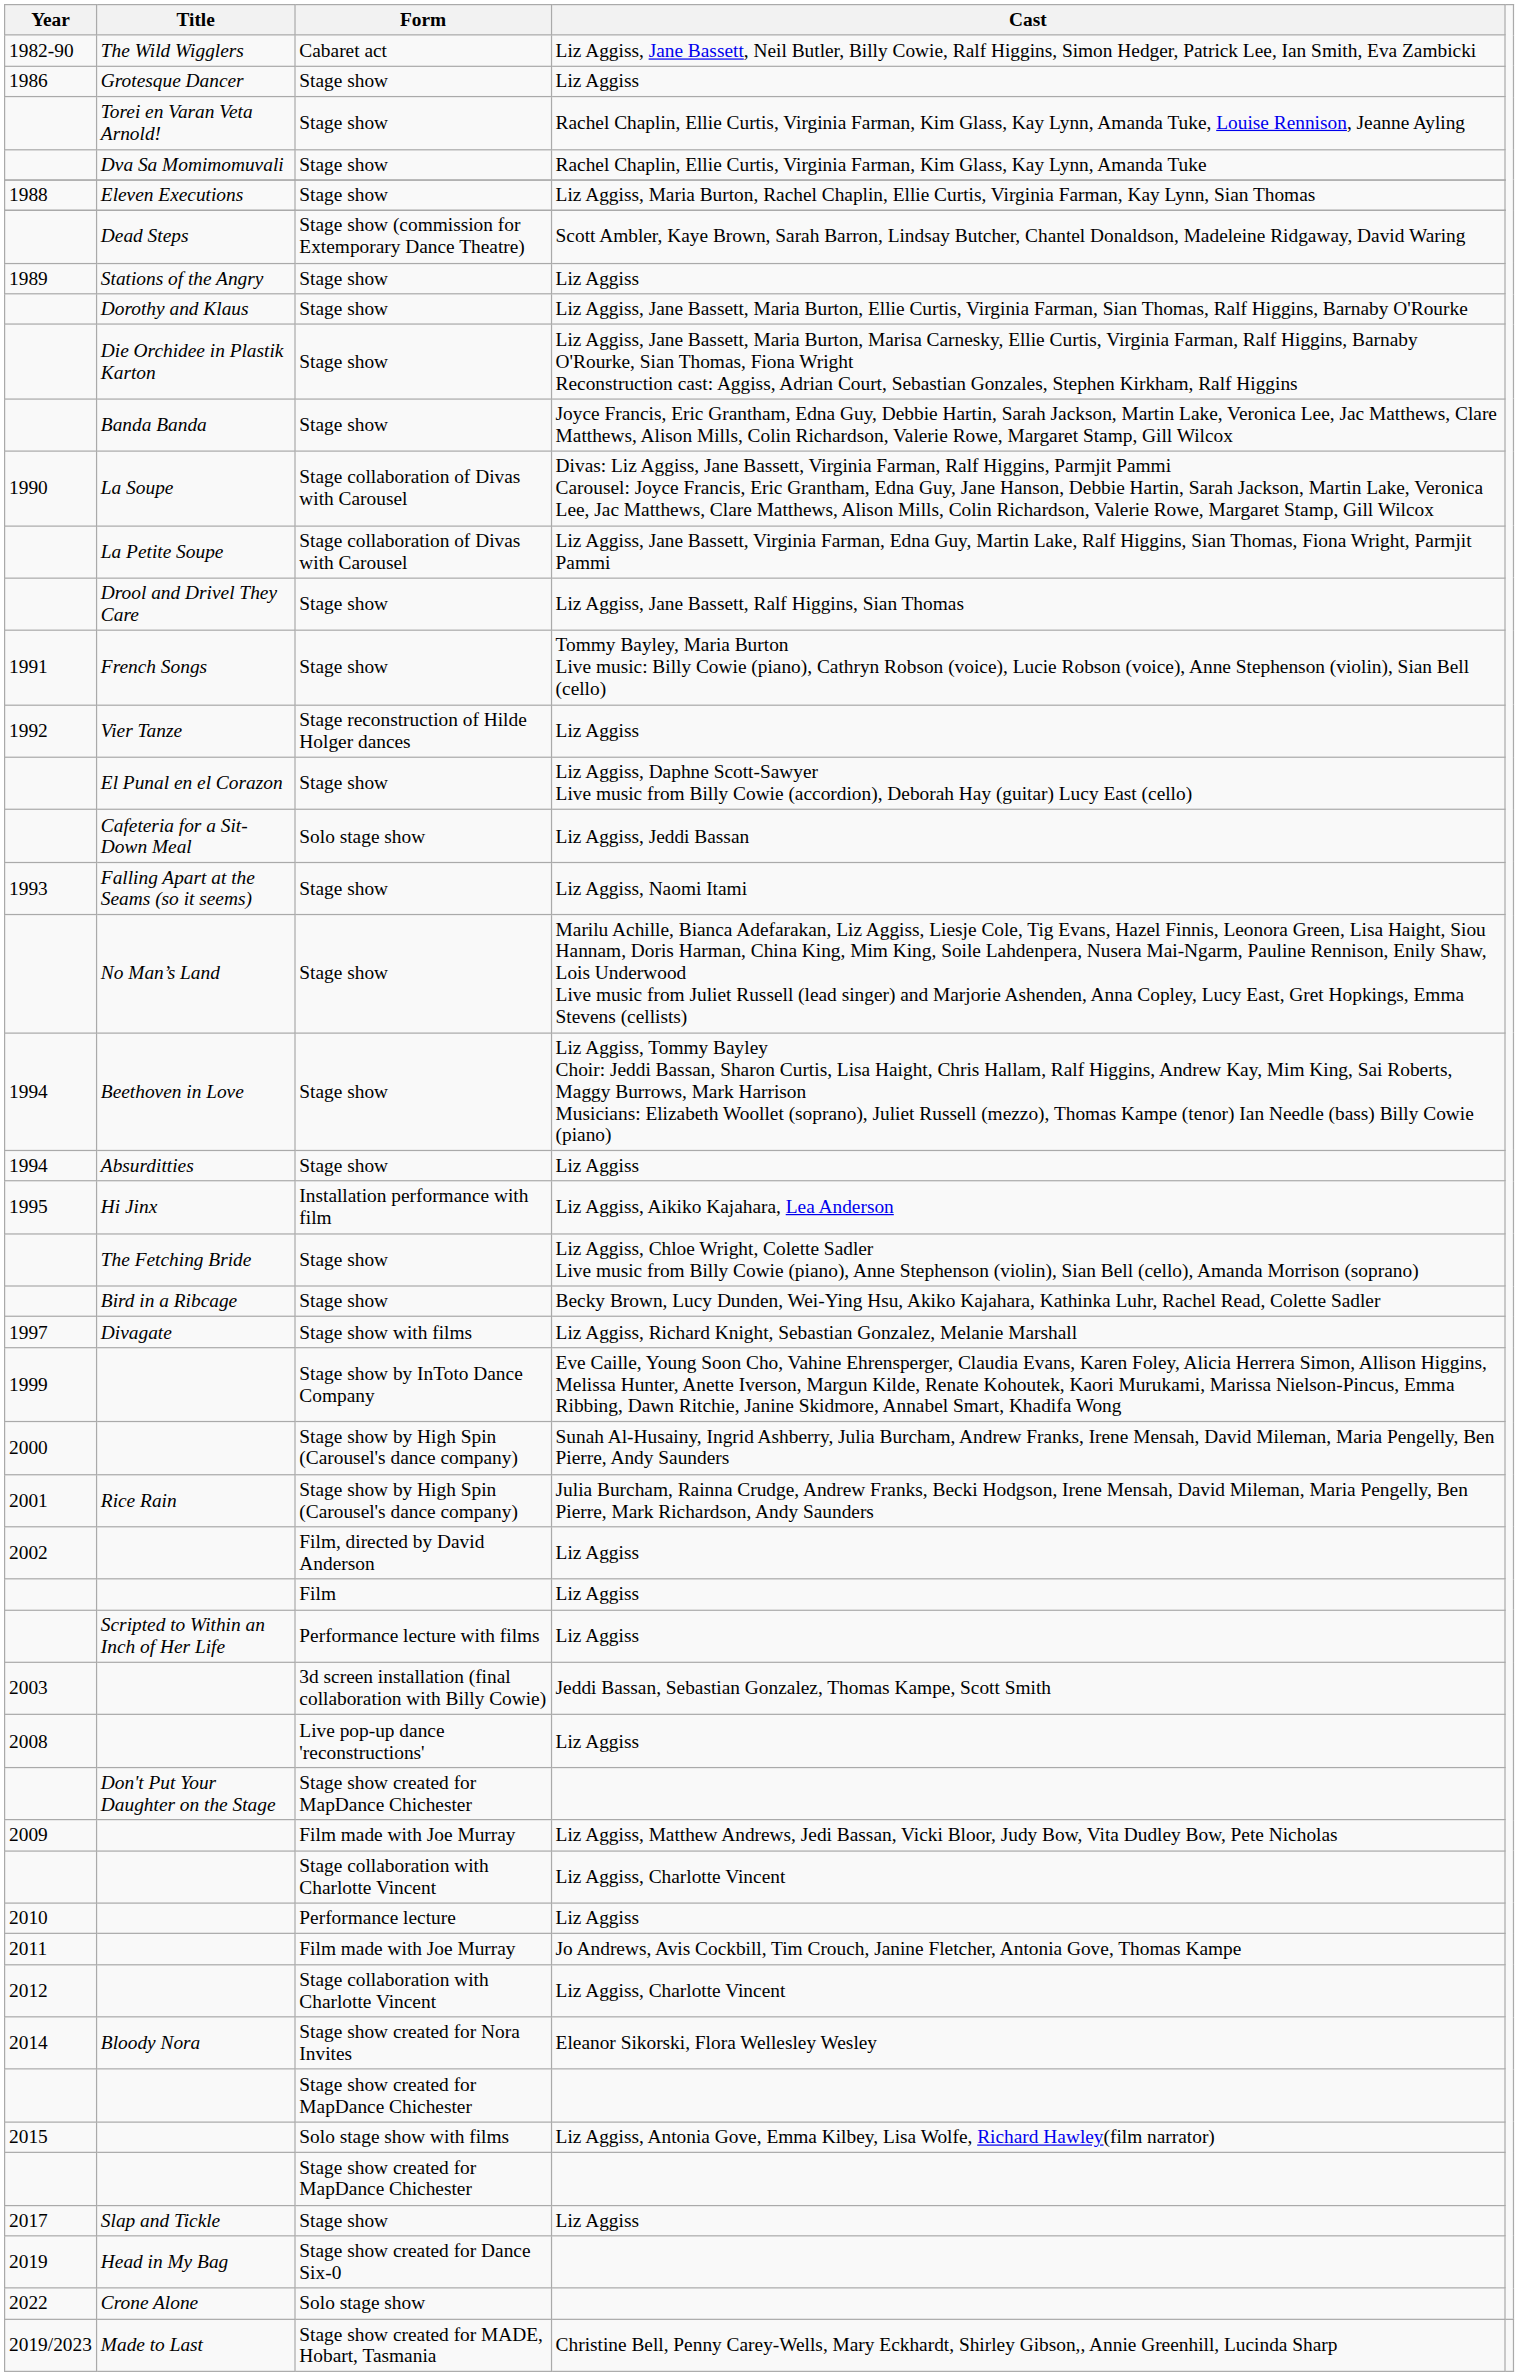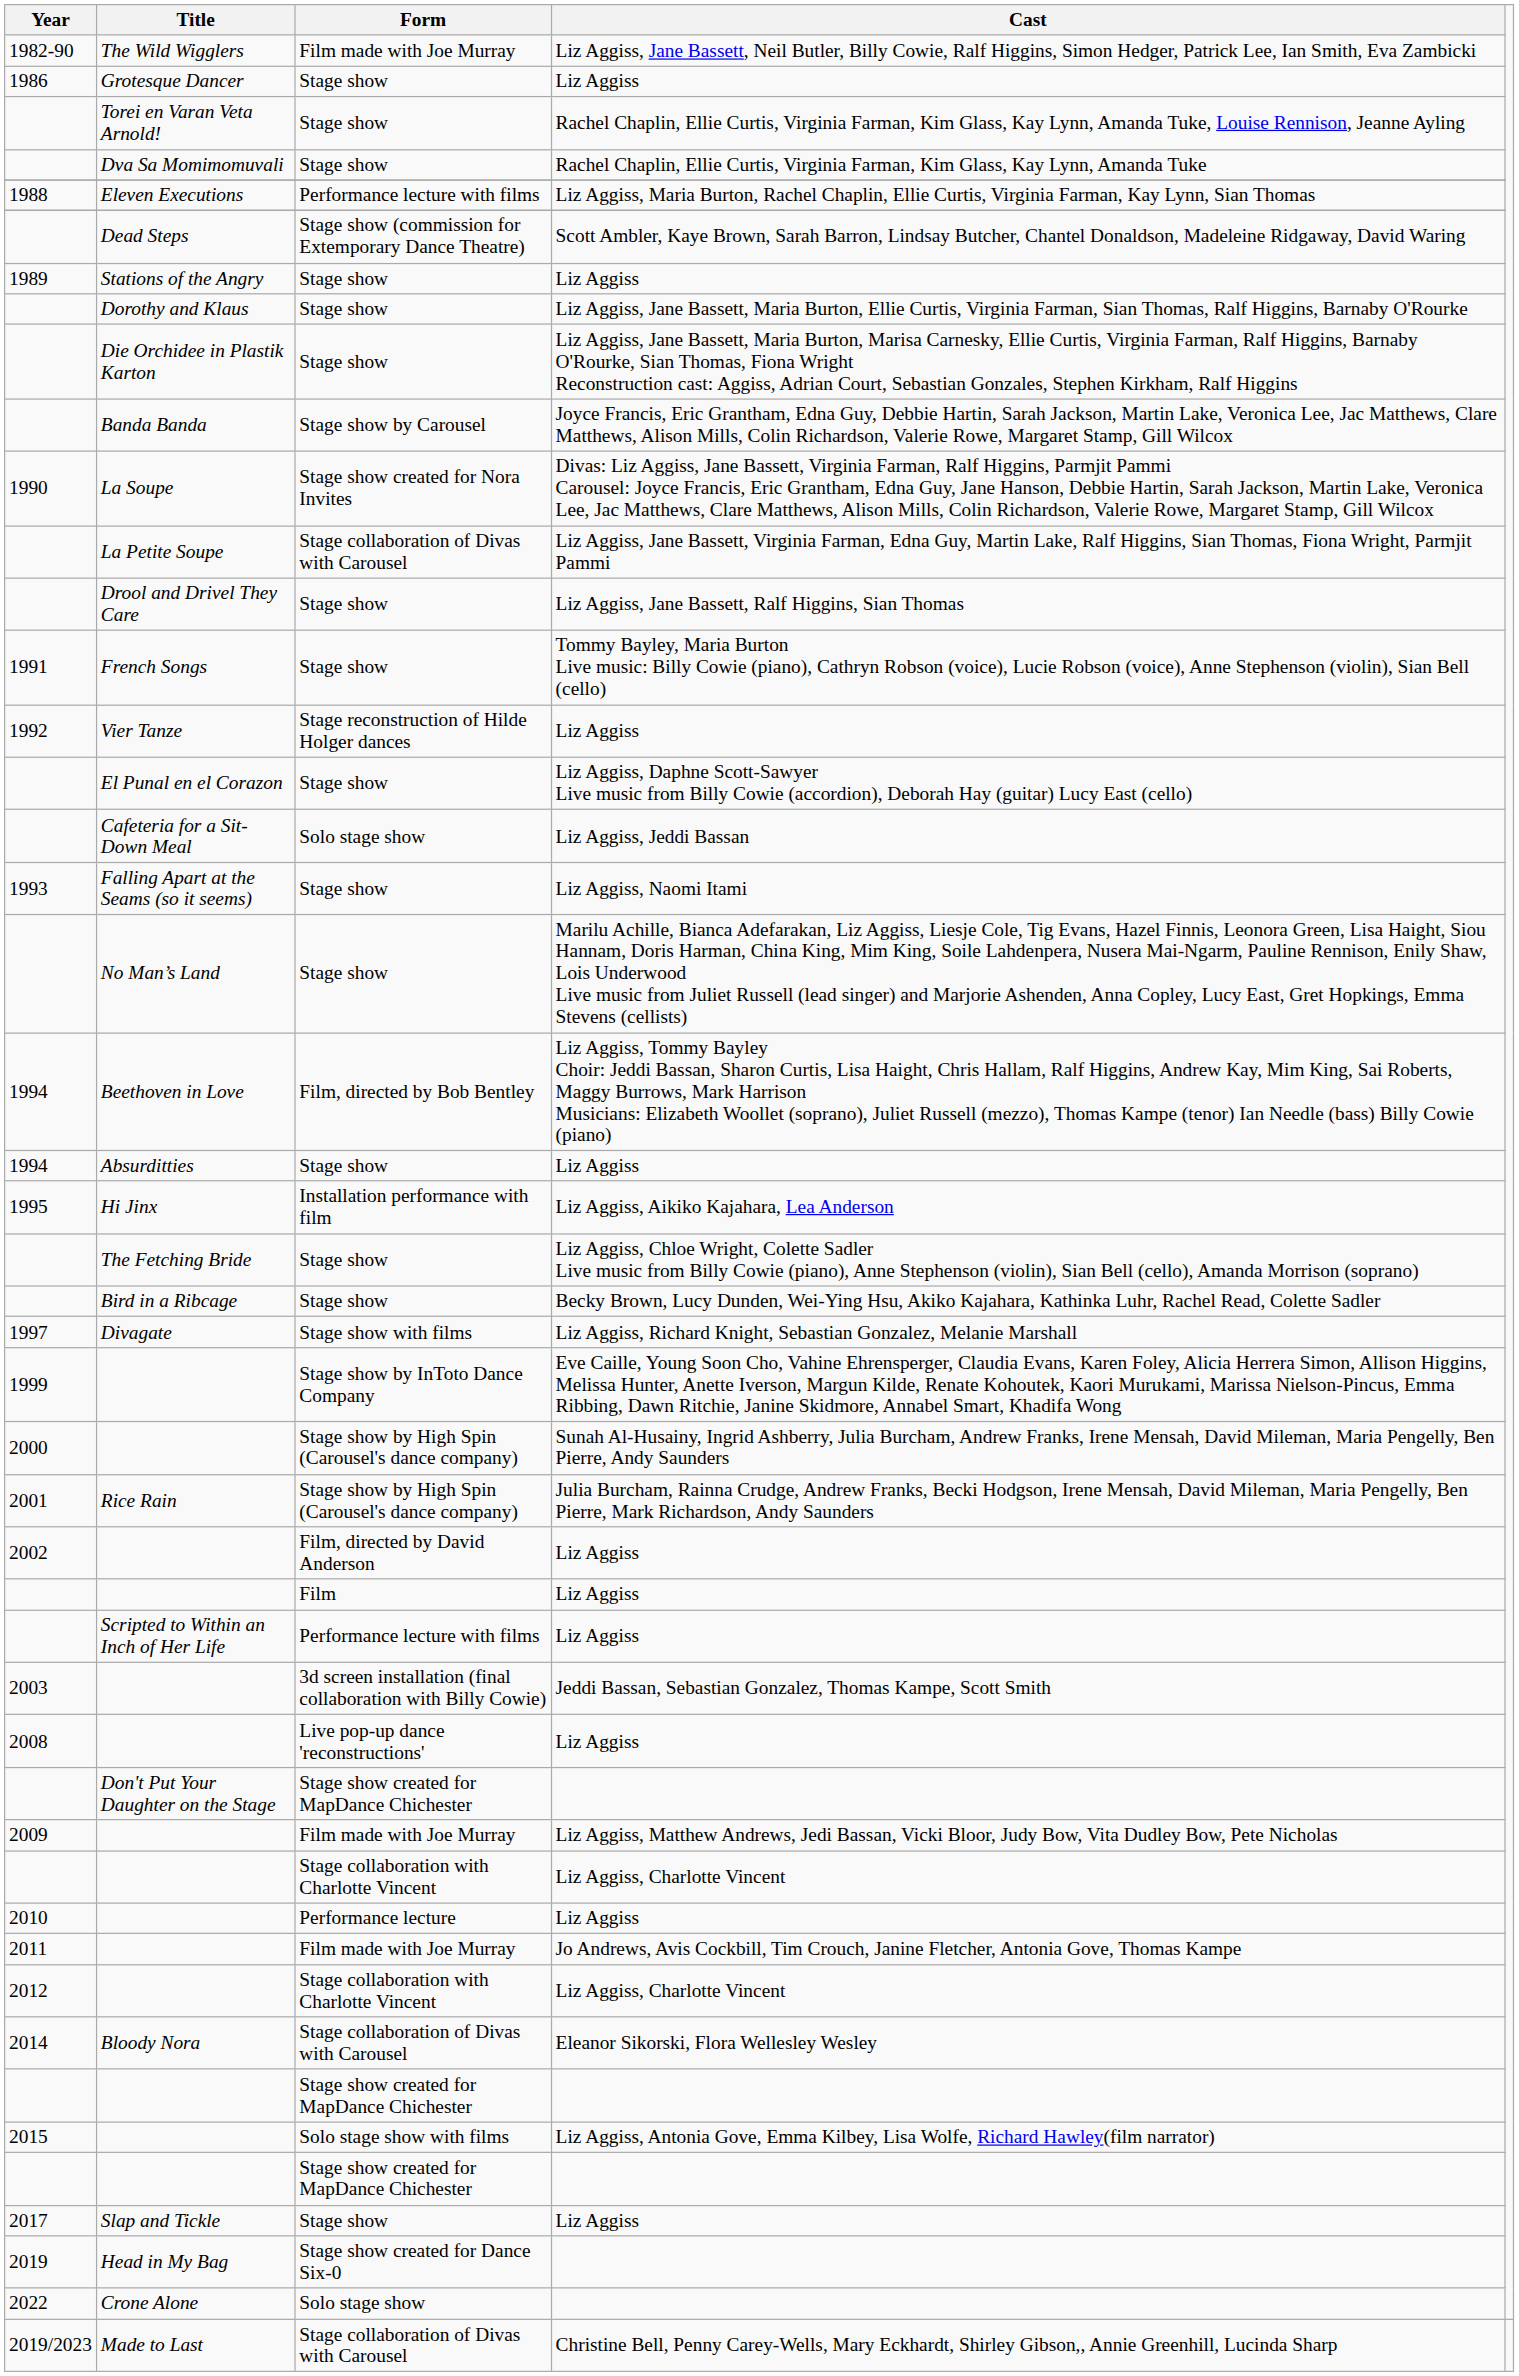The Wild Wigglers | Form: Cabaret act -> Film made with Joe Murray
Eleven Executions | Form: Stage show -> Performance lecture with films
Banda Banda | Form: Stage show -> Stage show by Carousel
La Soupe | Form: Stage collaboration of Divas with Carousel -> Stage show created for Nora Invites
Beethoven in Love | Form: Stage show -> Film, directed by Bob Bentley
Bloody Nora | Form: Stage show created for Nora Invites -> Stage collaboration of Divas with Carousel
Made to Last | Form: Stage show created for MADE, Hobart, Tasmania -> Stage collaboration of Divas with Carousel
